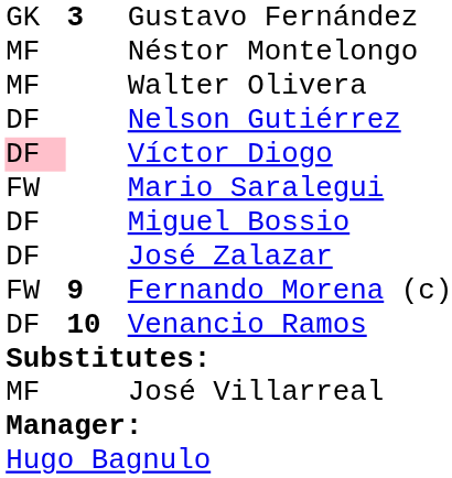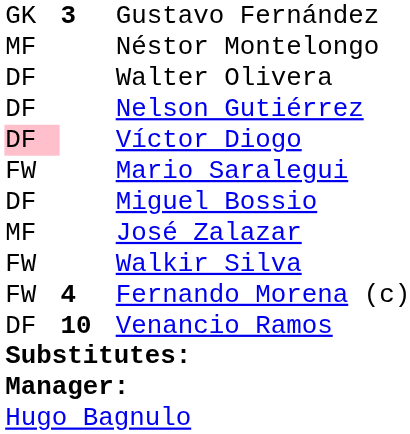Walter Olivera | column 1: MF -> DF
José Zalazar | column 1: DF -> MF
+ row: FW | Walkir Silva
Fernando Morena (c) | column 2: 9 -> 4
- row: MF | José Villarreal
